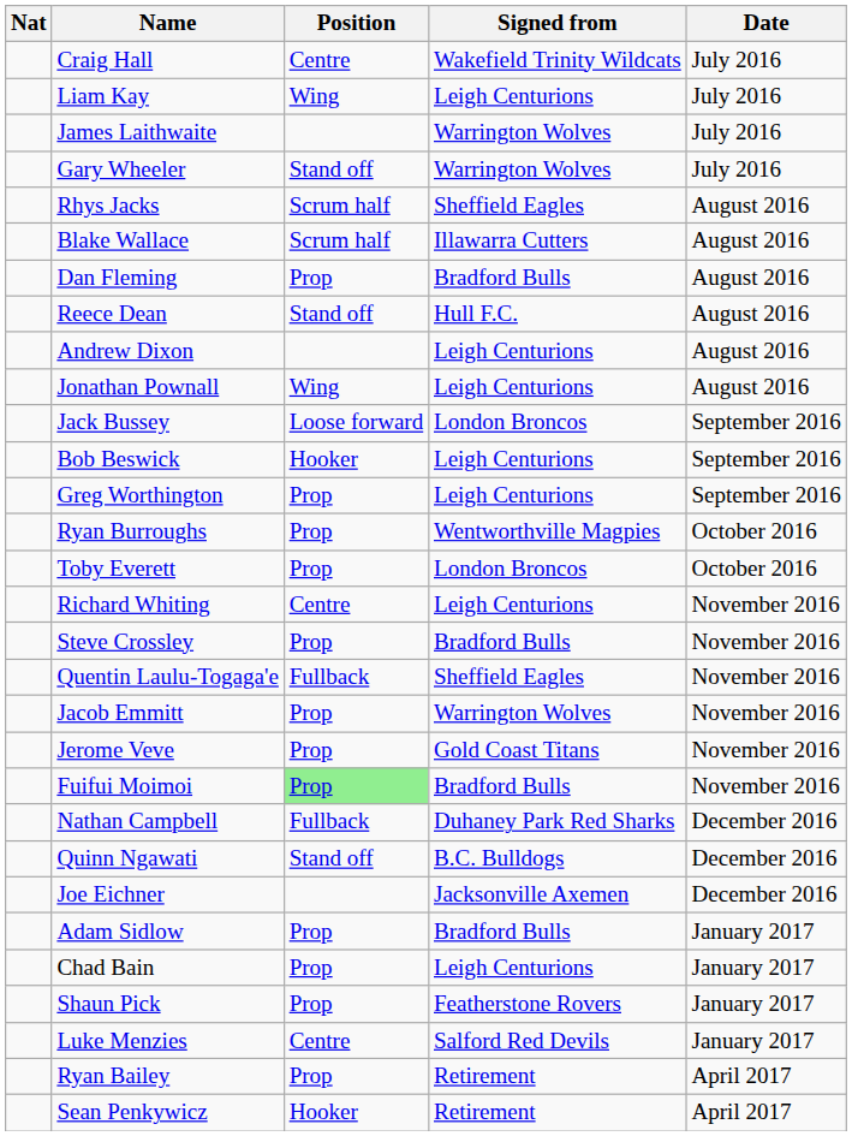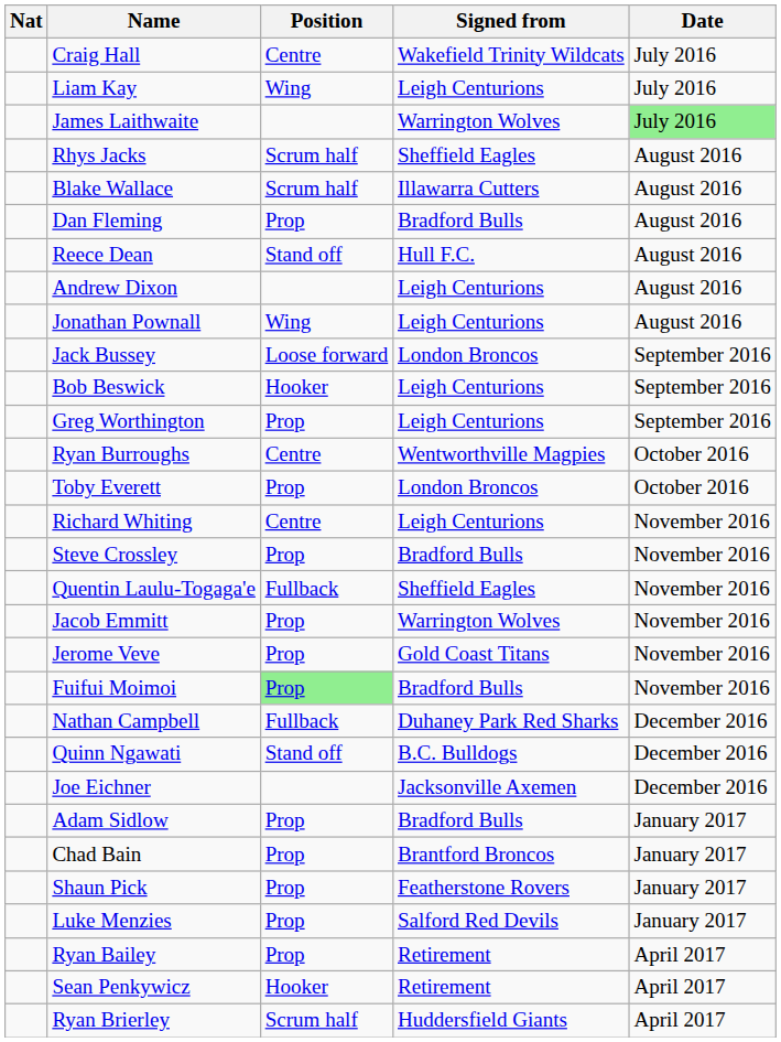James Laithwaite | Date: no background -> lightgreen background
- row: Gary Wheeler | Stand off | Warrington Wolves | July 2016
Ryan Burroughs | Position: Prop -> Centre
Chad Bain | Signed from: Leigh Centurions -> Brantford Broncos
Luke Menzies | Position: Centre -> Prop
+ row: Ryan Brierley | Scrum half | Huddersfield Giants | April 2017
